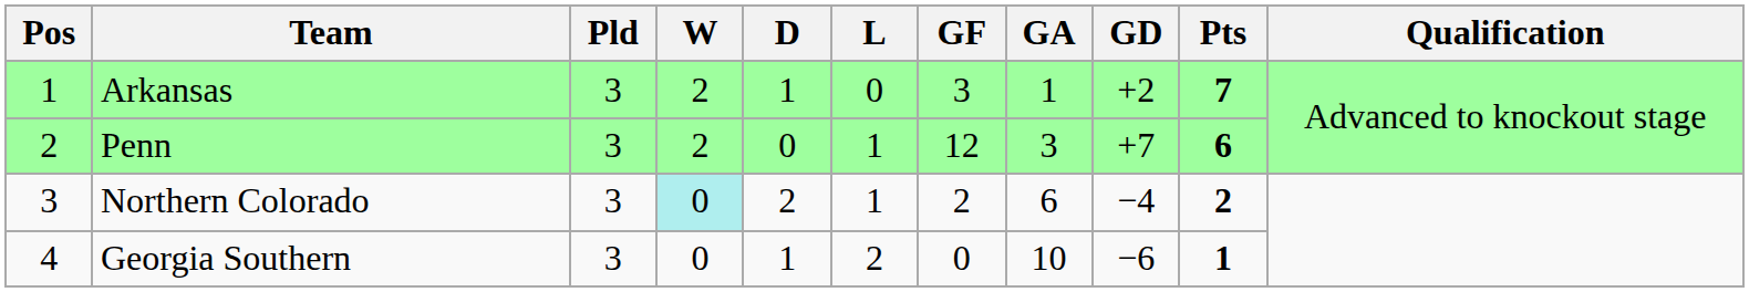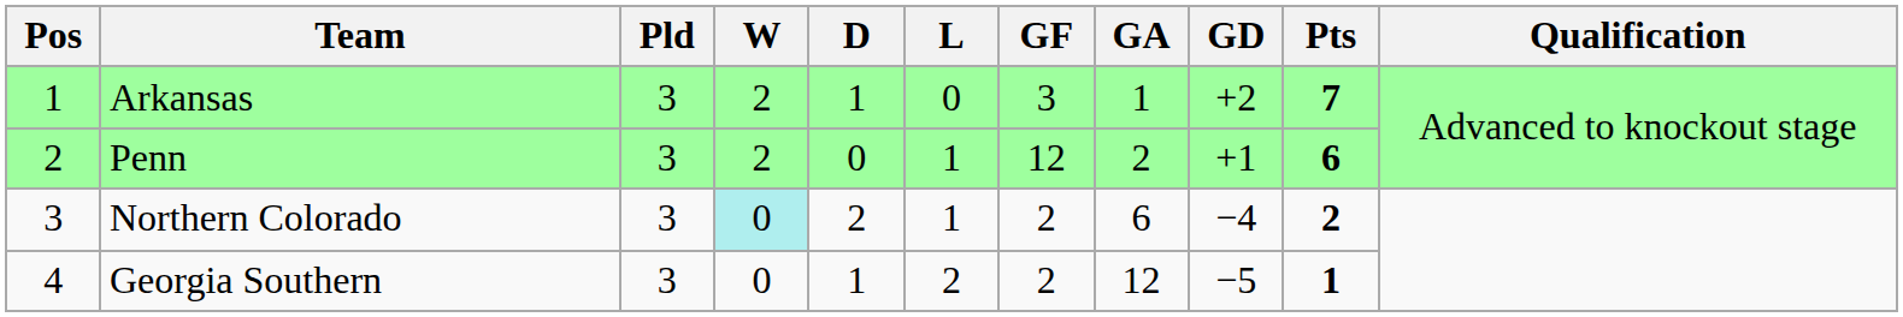Penn | GA: 3 -> 2
Penn | GD: +7 -> +1
Georgia Southern | GF: 0 -> 2
Georgia Southern | GA: 10 -> 12
Georgia Southern | GD: −6 -> −5
